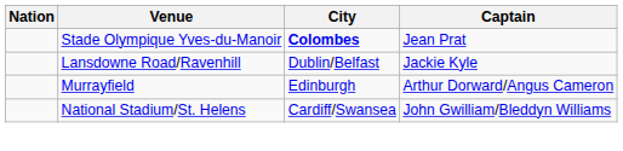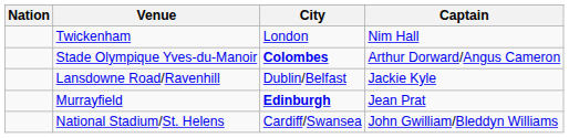+ row: Twickenham | London | Nim Hall
Stade Olympique Yves-du-Manoir | Captain: Jean Prat -> Arthur Dorward/Angus Cameron
Murrayfield | City: normal -> bold
Murrayfield | Captain: Arthur Dorward/Angus Cameron -> Jean Prat
